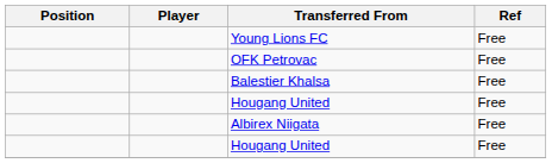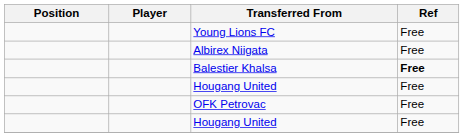rows swapped: Albirex Niigata <-> OFK Petrovac
Balestier Khalsa | Ref: normal -> bold
